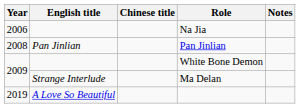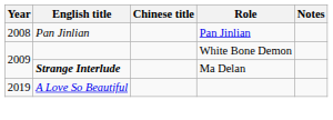- row: 2006 | Na Jia
Ma Delan | English title: normal -> bold
